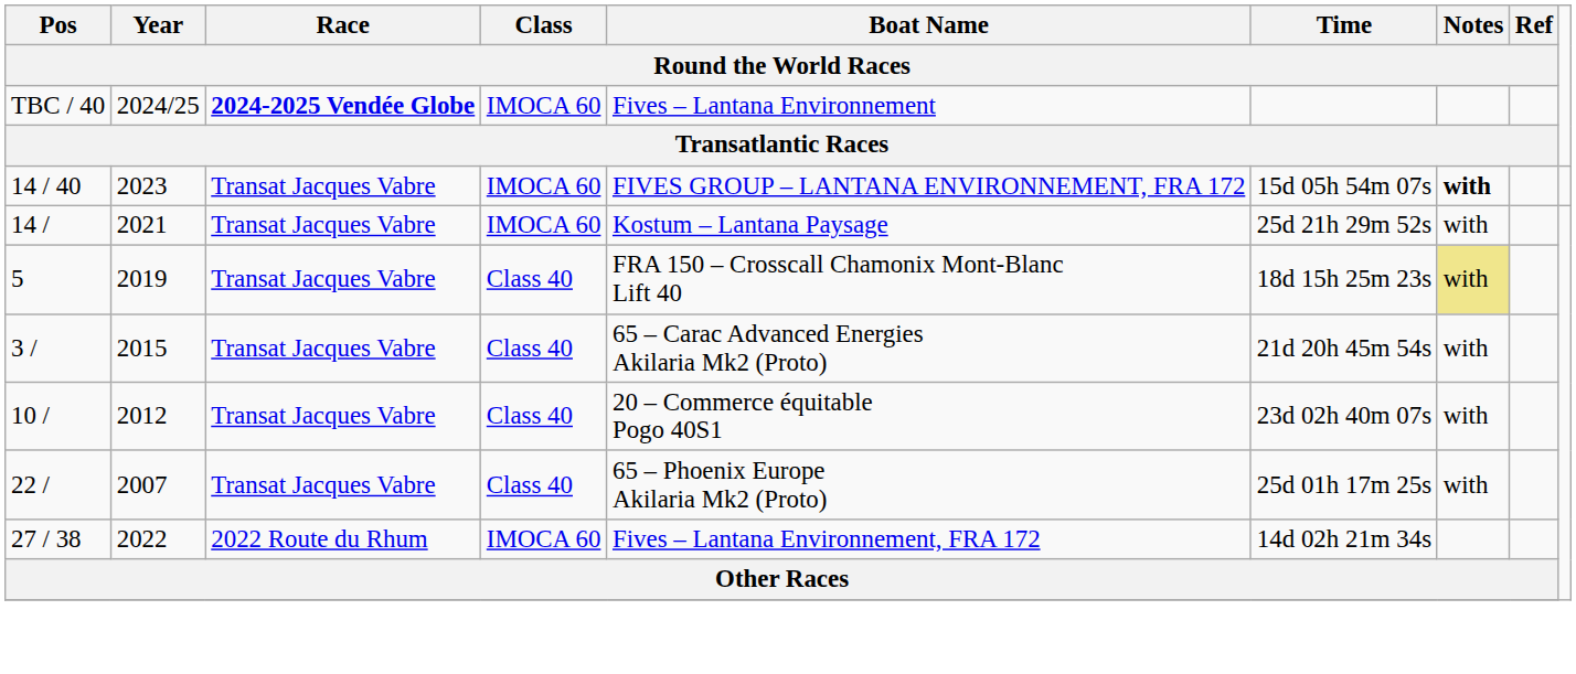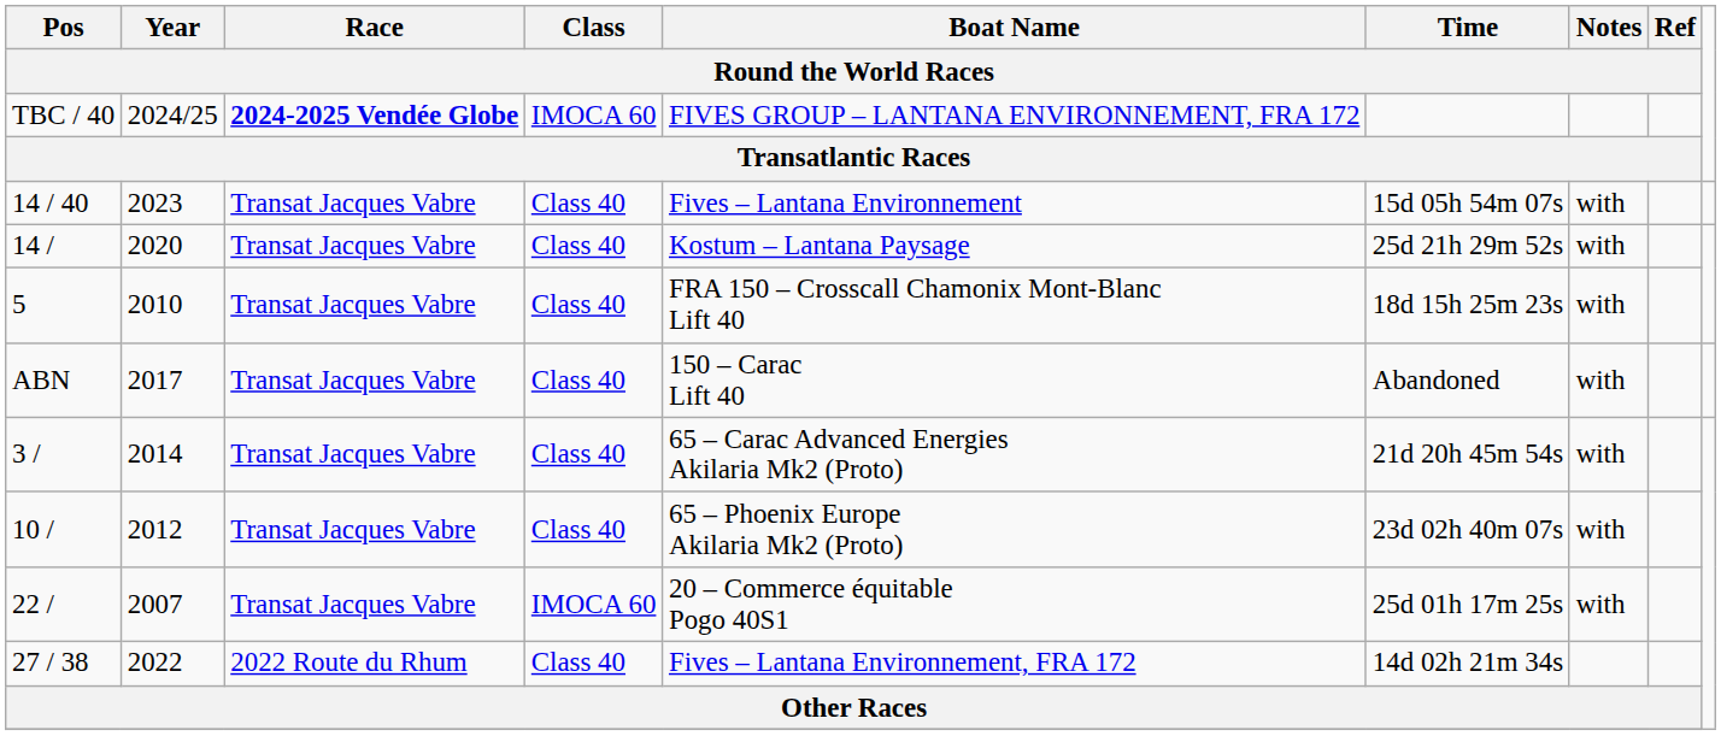TBC / 40 | Boat Name / Round the World Races: Fives – Lantana Environnement -> FIVES GROUP – LANTANA ENVIRONNEMENT, FRA 172
14 / 40 | Class / Round the World Races: IMOCA 60 -> Class 40
14 / 40 | Boat Name / Round the World Races: FIVES GROUP – LANTANA ENVIRONNEMENT, FRA 172 -> Fives – Lantana Environnement
14 / 40 | Notes / Round the World Races: bold -> normal
14 / | Year / Round the World Races: 2021 -> 2020
14 / | Class / Round the World Races: IMOCA 60 -> Class 40
5 | Year / Round the World Races: 2019 -> 2010
5 | Notes / Round the World Races: khaki background -> no background
+ row: ABN | 2017 | Transat Jacques Vabre | Class 40 | 150 – Carac Lift 40 | Abandoned | with
3 / | Year / Round the World Races: 2015 -> 2014
10 / | Boat Name / Round the World Races: 20 – Commerce équitable Pogo 40S1 -> 65 – Phoenix Europe Akilaria Mk2 (Proto)
22 / | Class / Round the World Races: Class 40 -> IMOCA 60
22 / | Boat Name / Round the World Races: 65 – Phoenix Europe Akilaria Mk2 (Proto) -> 20 – Commerce équitable Pogo 40S1
27 / 38 | Class / Round the World Races: IMOCA 60 -> Class 40
